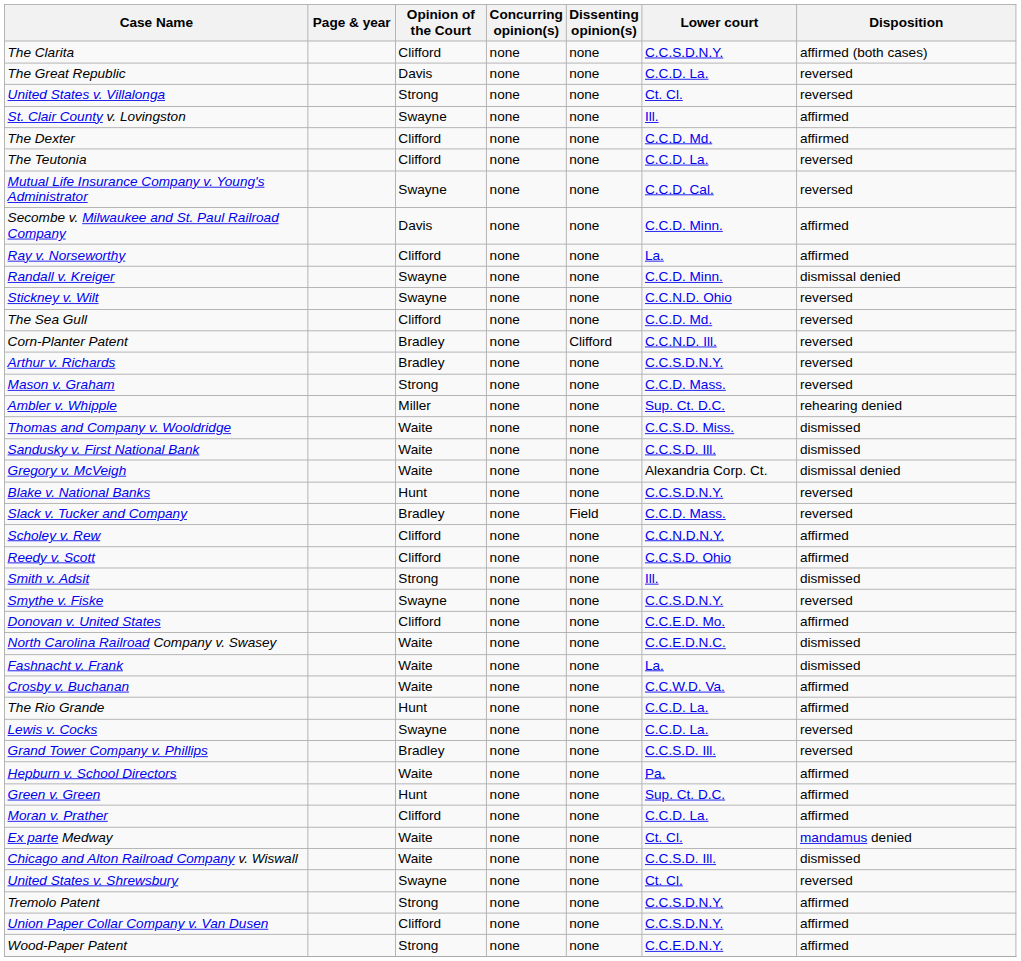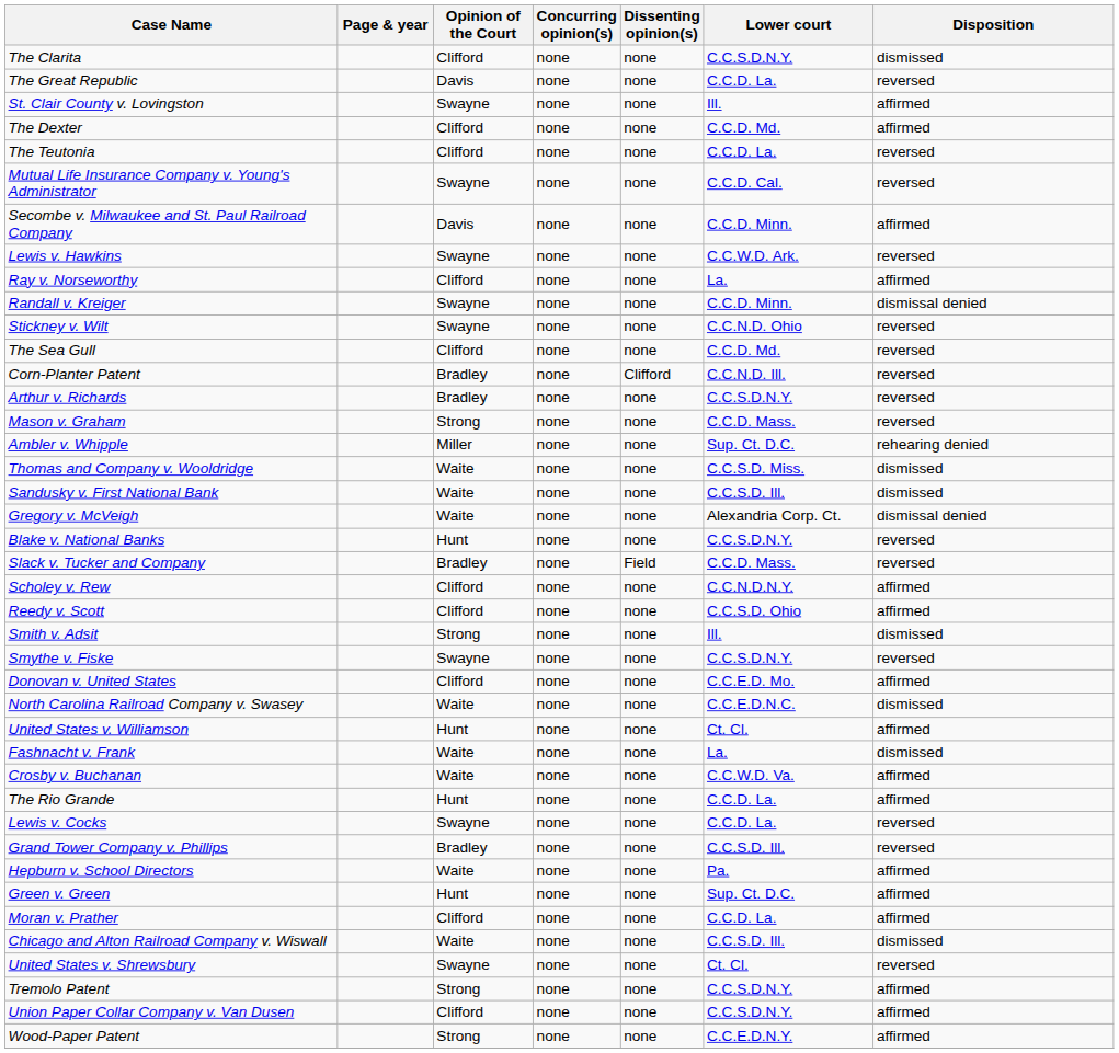The Clarita | Disposition: affirmed (both cases) -> dismissed
- row: United States v. Villalonga | Strong | none | none | Ct. Cl. | reversed
+ row: Lewis v. Hawkins | Swayne | none | none | C.C.W.D. Ark. | reversed
+ row: United States v. Williamson | Hunt | none | none | Ct. Cl. | affirmed
- row: Ex parte Medway | Waite | none | none | Ct. Cl. | mandamus denied
